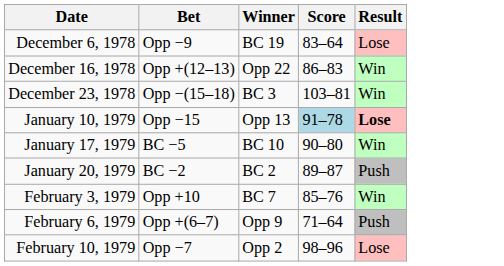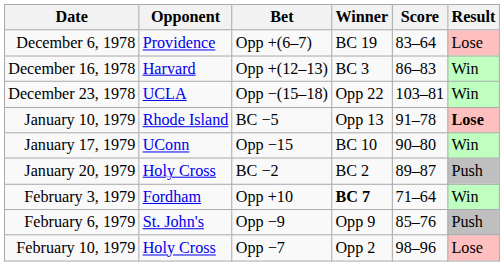+ column: Opponent | Providence | Harvard | UCLA | Rhode Island | UConn | Holy Cross | Fordham | St. John's | Holy Cross
December 6, 1978 | Bet: Opp −9 -> Opp +(6–7)
December 16, 1978 | Winner: Opp 22 -> BC 3
December 23, 1978 | Winner: BC 3 -> Opp 22
January 10, 1979 | Bet: Opp −15 -> BC −5
January 10, 1979 | Score: lightblue background -> no background
January 17, 1979 | Bet: BC −5 -> Opp −15
February 3, 1979 | Winner: normal -> bold
February 3, 1979 | Score: 85–76 -> 71–64
February 6, 1979 | Bet: Opp +(6–7) -> Opp −9
February 6, 1979 | Score: 71–64 -> 85–76
